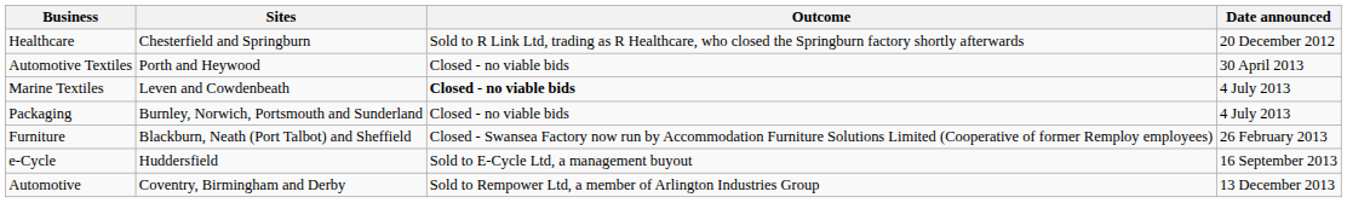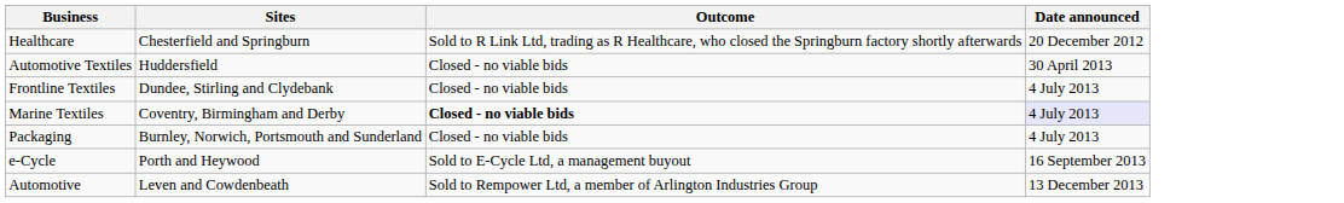Automotive Textiles | Sites: Porth and Heywood -> Huddersfield
+ row: Frontline Textiles | Dundee, Stirling and Clydebank | Closed - no viable bids | 4 July 2013
Marine Textiles | Sites: Leven and Cowdenbeath -> Coventry, Birmingham and Derby
Marine Textiles | Date announced: no background -> lavender background
- row: Furniture | Blackburn, Neath (Port Talbot) and Sheffield | Closed - Swansea Factory now run by Accommodation Furniture Solutions Limited (Cooperative of former Remploy employees) | 26 February 2013
e-Cycle | Sites: Huddersfield -> Porth and Heywood
Automotive | Sites: Coventry, Birmingham and Derby -> Leven and Cowdenbeath
